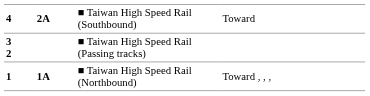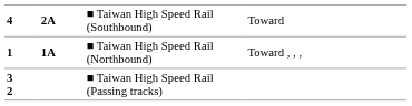rows swapped: ■ Taiwan High Speed Rail (Passing tracks) <-> ■ Taiwan High Speed Rail (Northbound)
